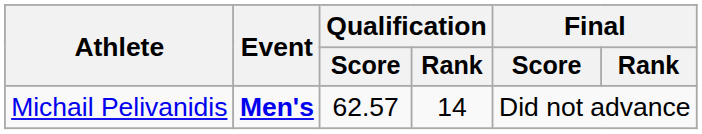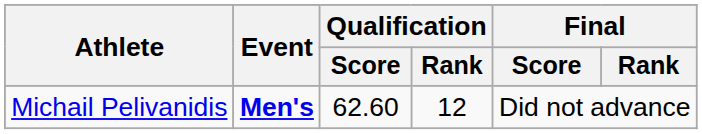Michail Pelivanidis | Qualification / Score: 62.57 -> 62.60
Michail Pelivanidis | Qualification / Rank: 14 -> 12
